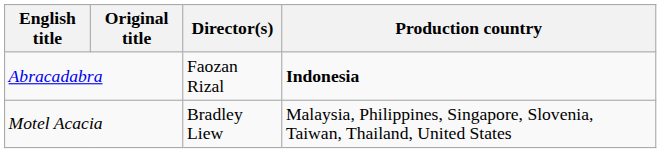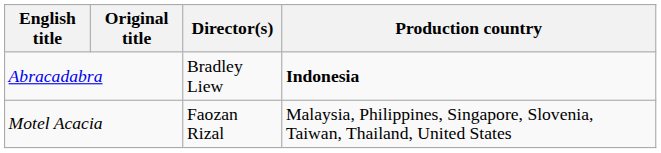Abracadabra | Director(s): Faozan Rizal -> Bradley Liew
Motel Acacia | Director(s): Bradley Liew -> Faozan Rizal
